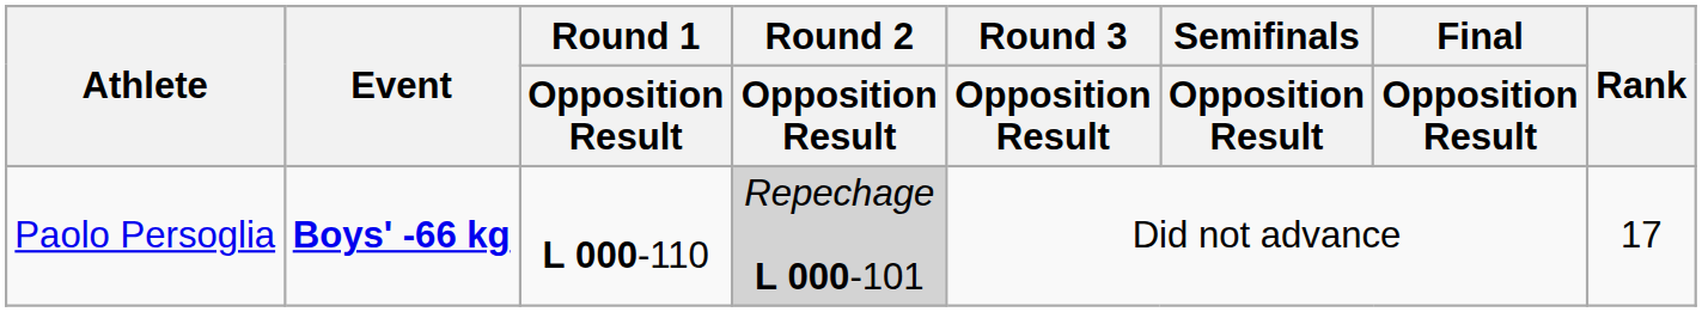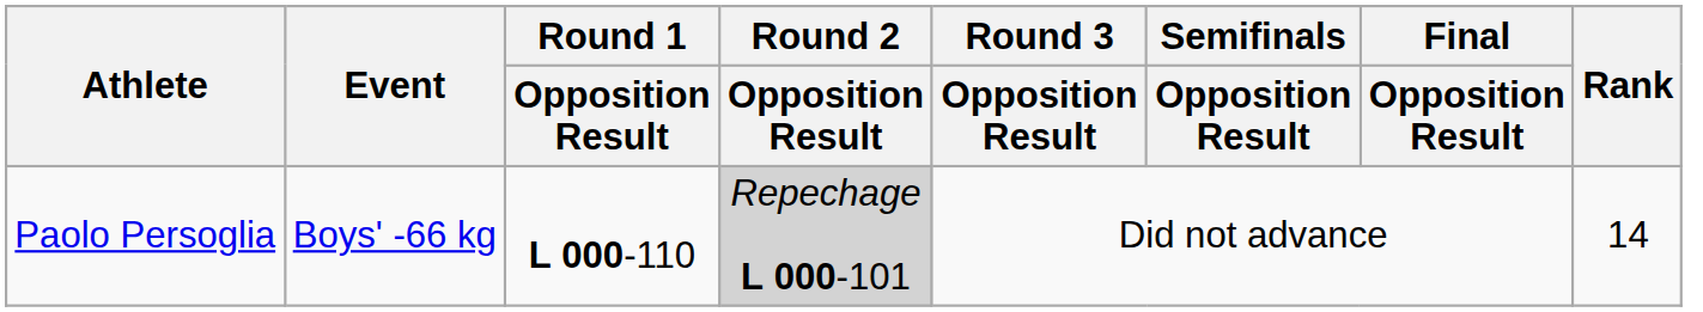Paolo Persoglia | Event: bold -> normal
Paolo Persoglia | Rank: 17 -> 14
